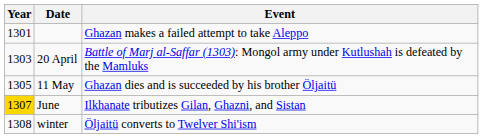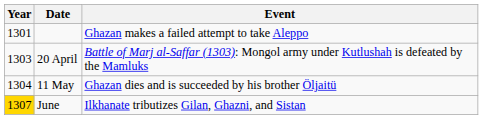11 May | Year: 1305 -> 1304
- row: 1308 | winter | Öljaitü converts to Twelver Shi'ism
